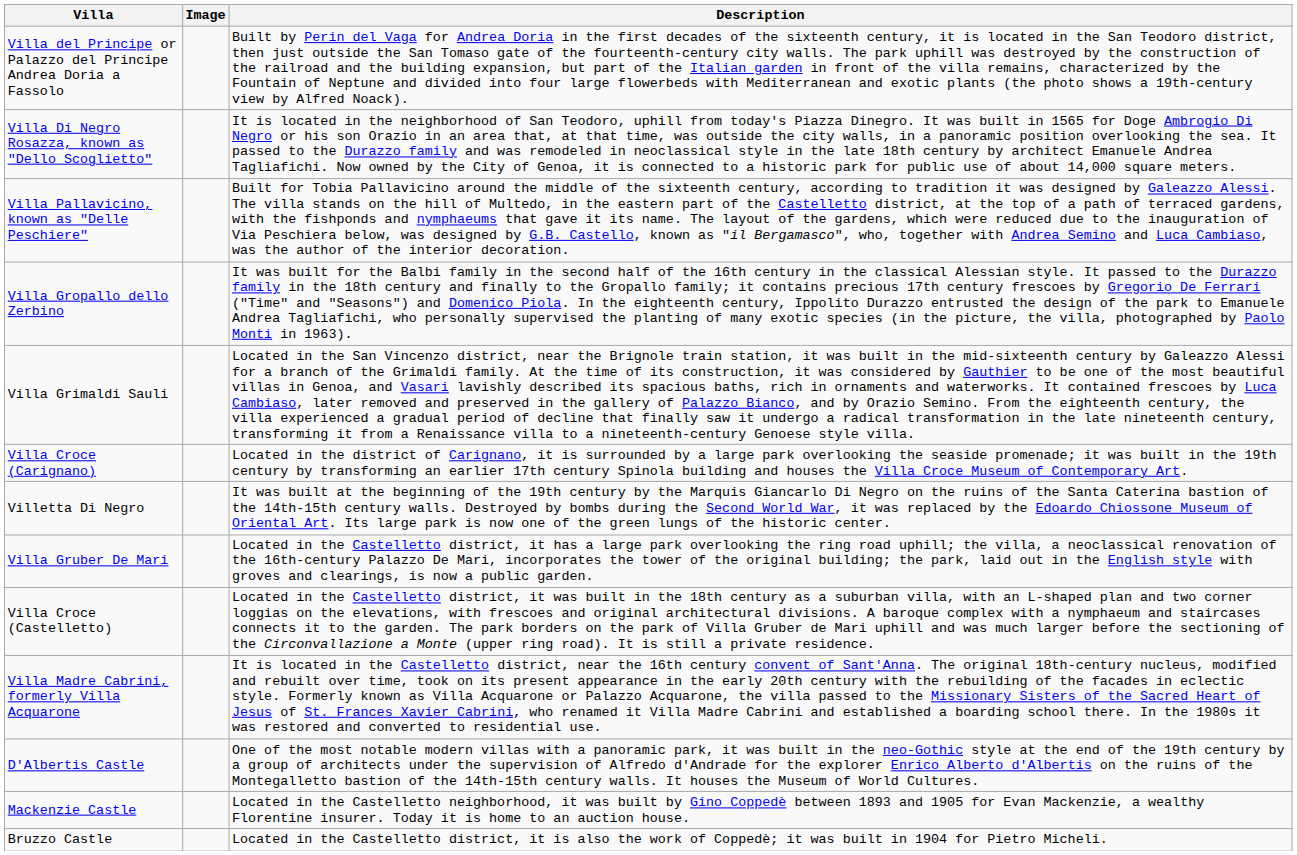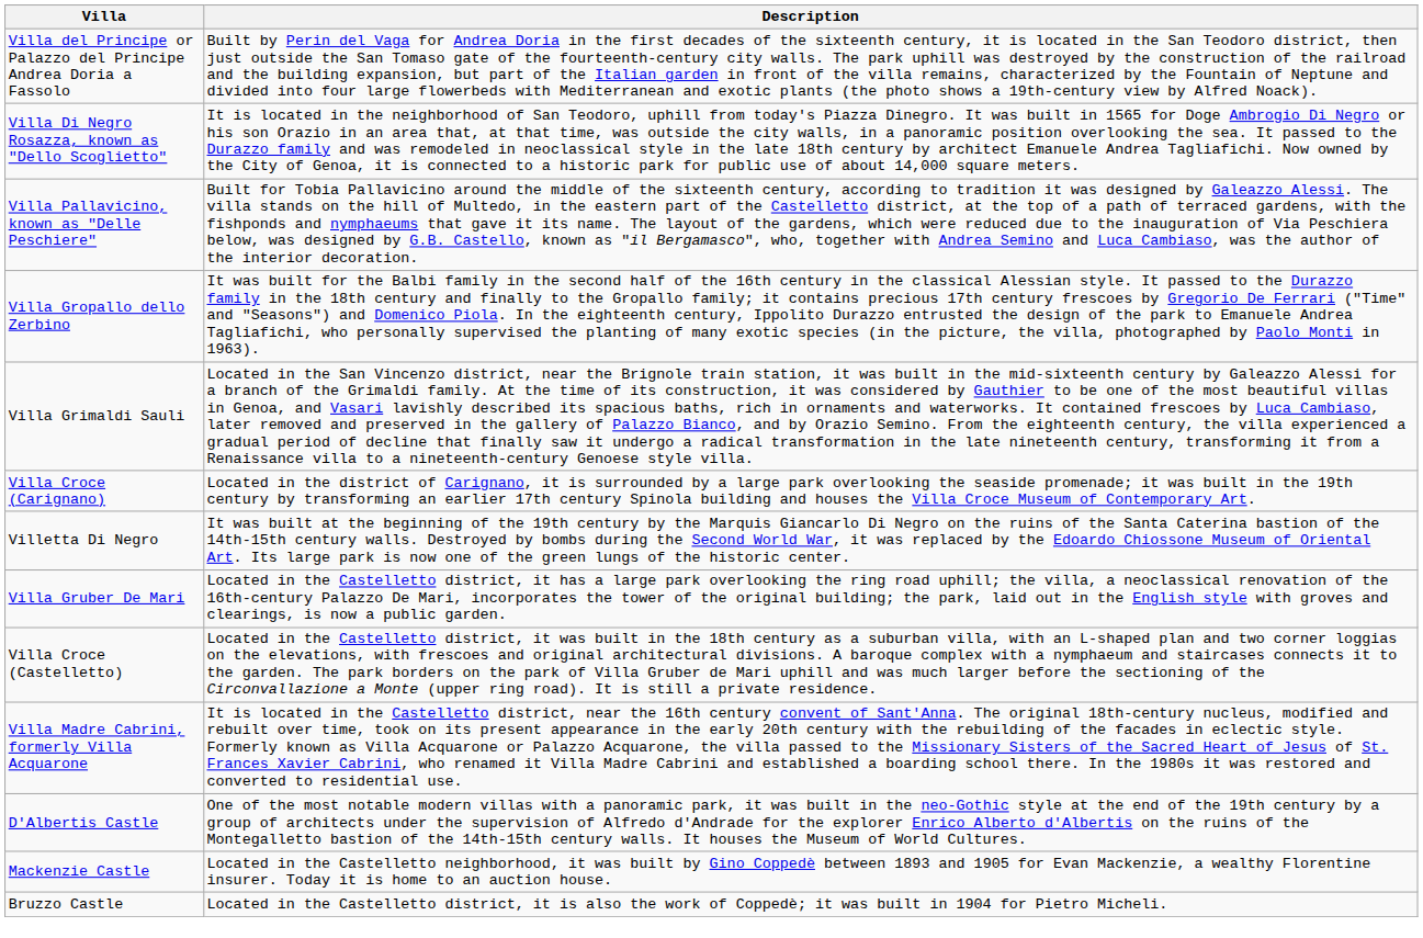- column: Image
